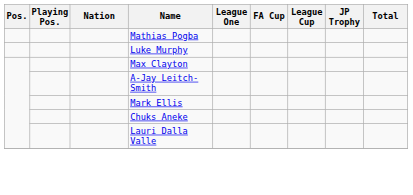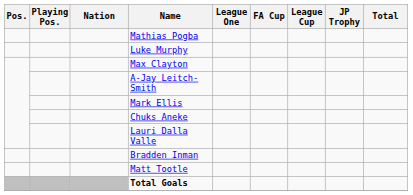+ row: Bradden Inman
+ row: Matt Tootle
+ row: Total Goals
